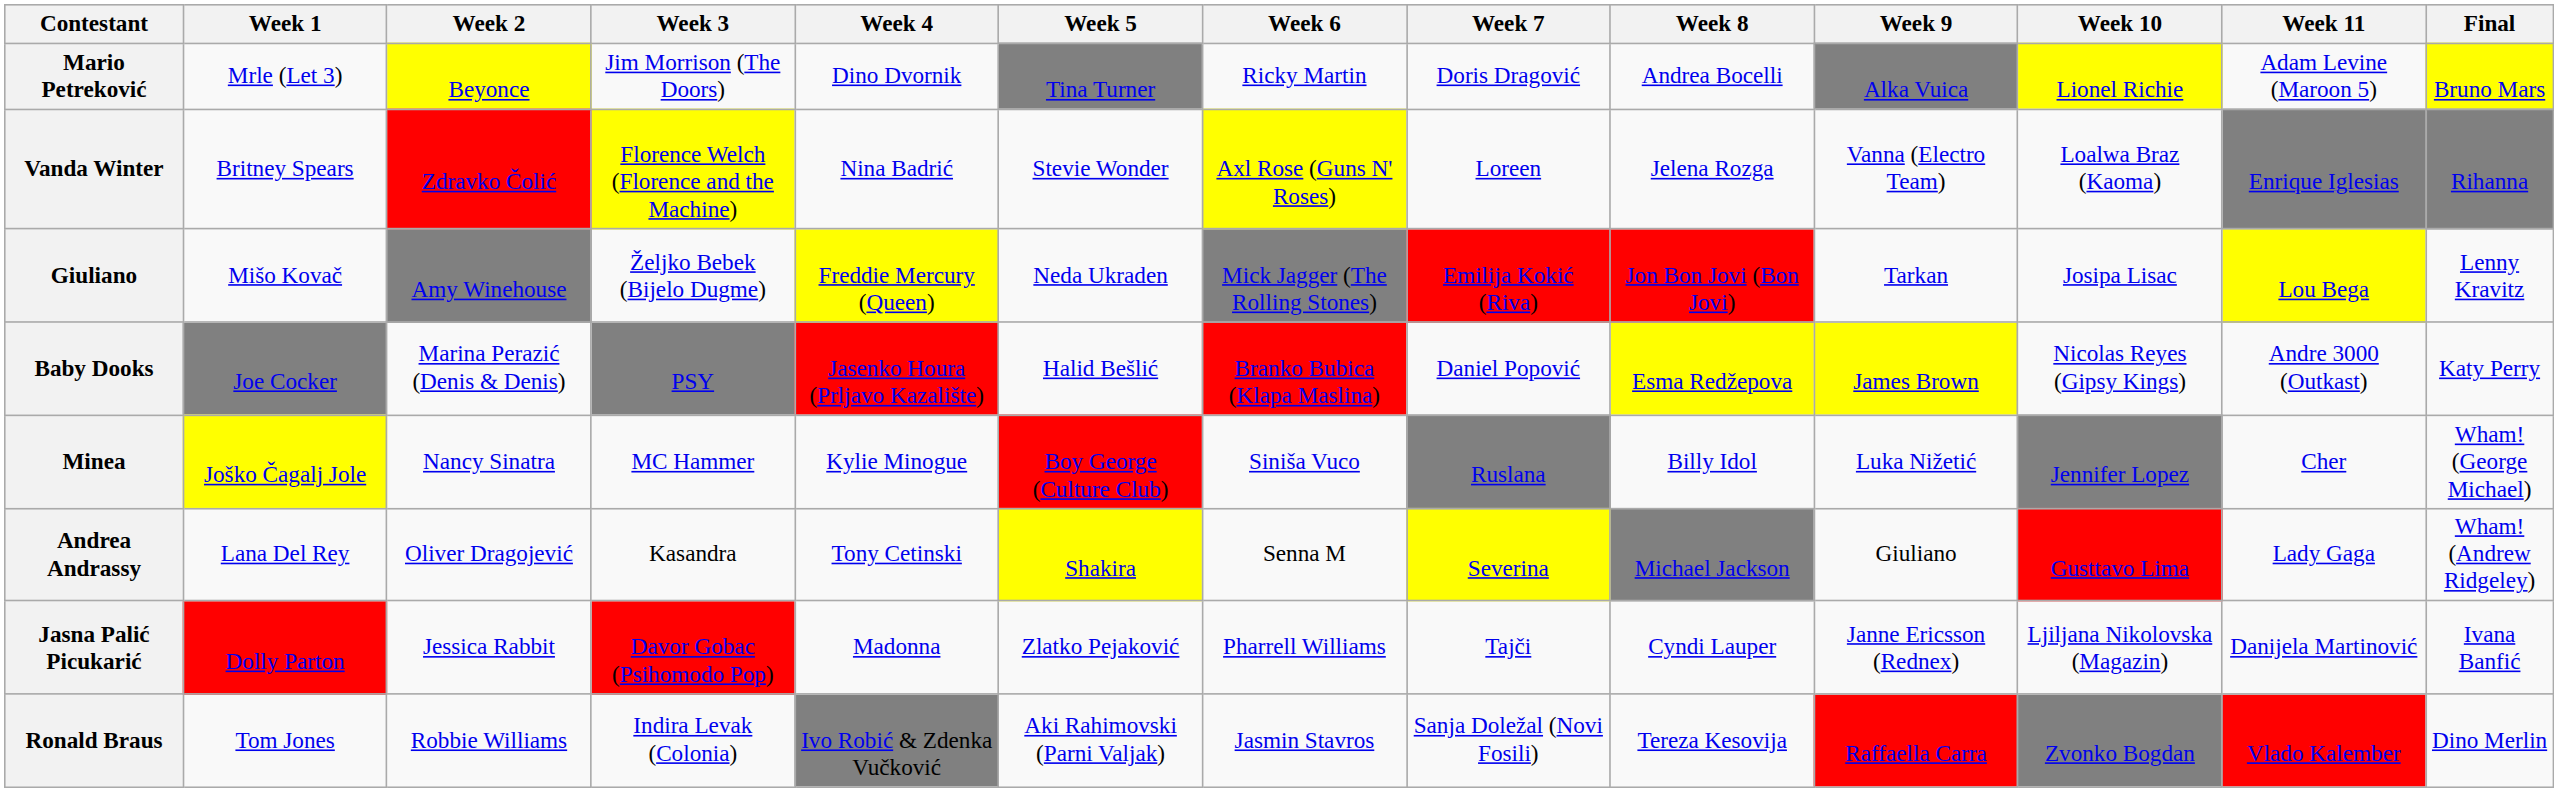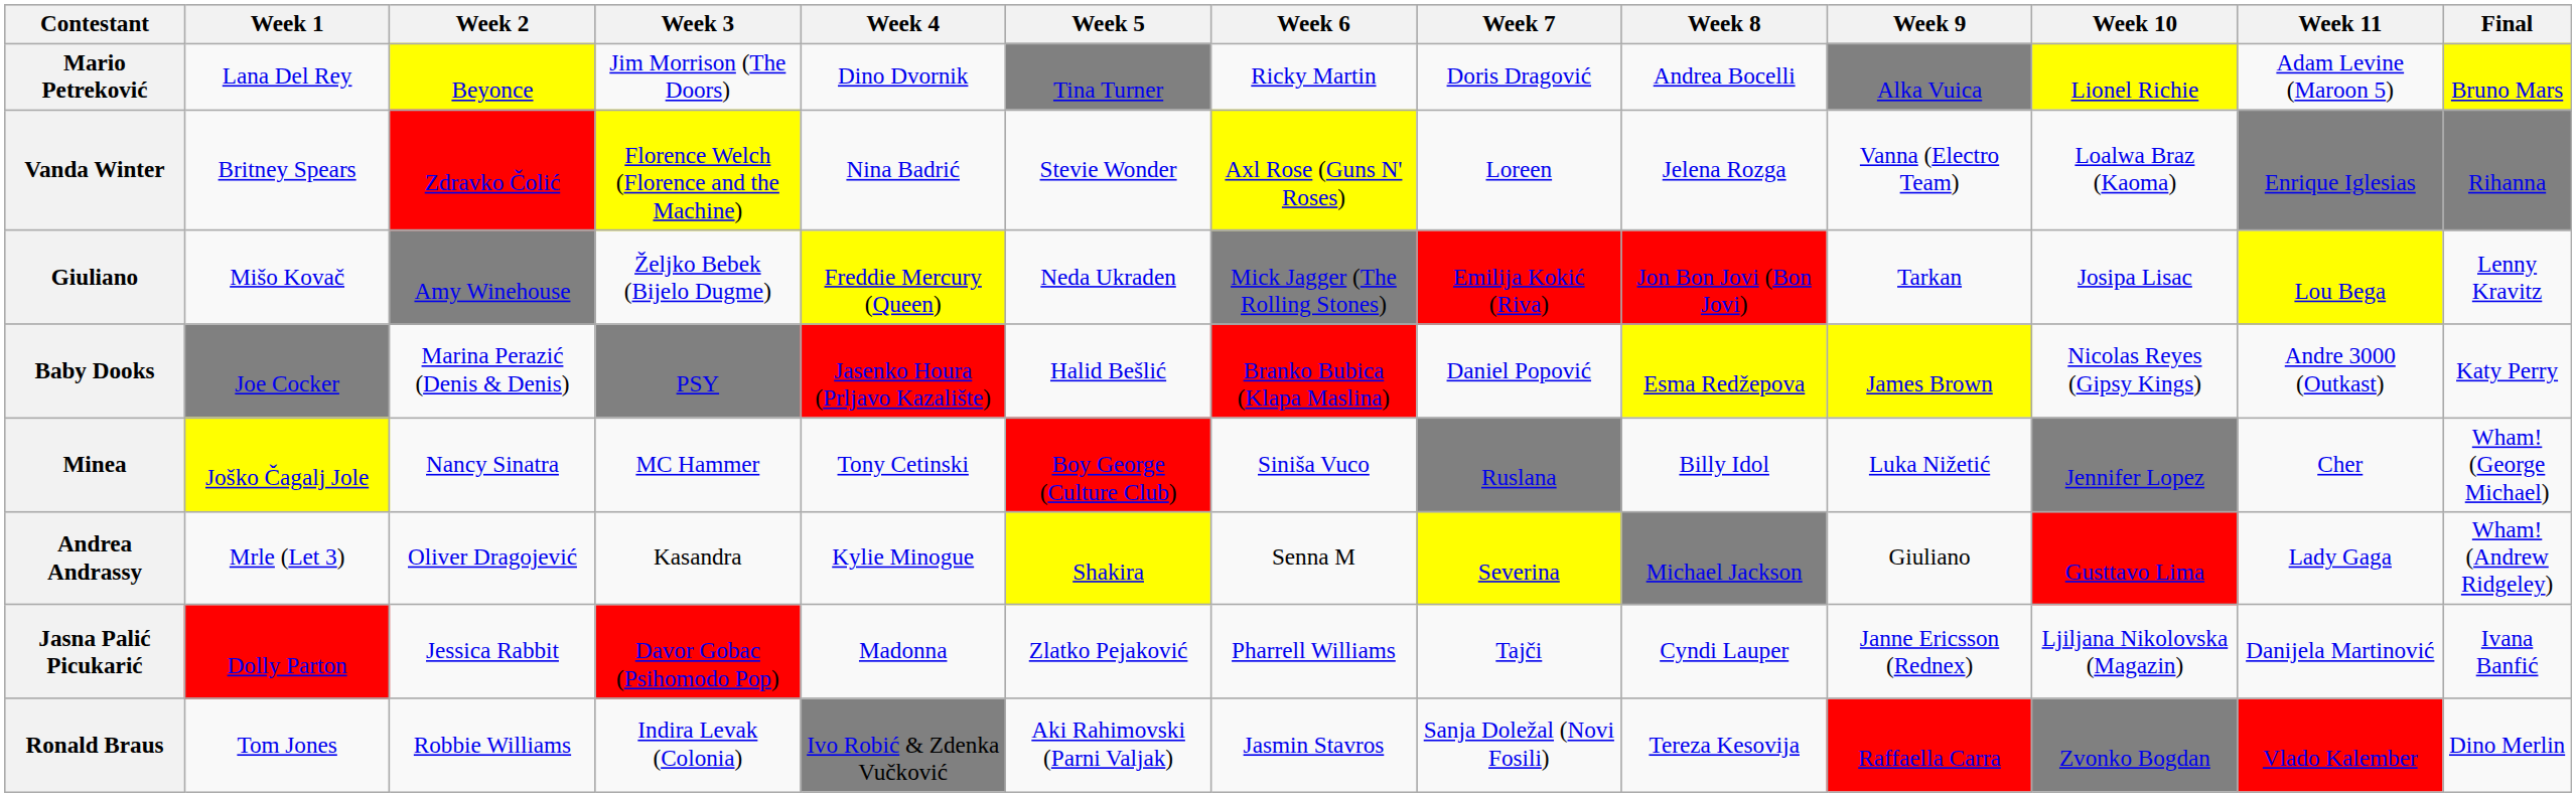Mario Petreković | Week 1: Mrle (Let 3) -> Lana Del Rey
Minea | Week 4: Kylie Minogue -> Tony Cetinski
Andrea Andrassy | Week 1: Lana Del Rey -> Mrle (Let 3)
Andrea Andrassy | Week 4: Tony Cetinski -> Kylie Minogue
